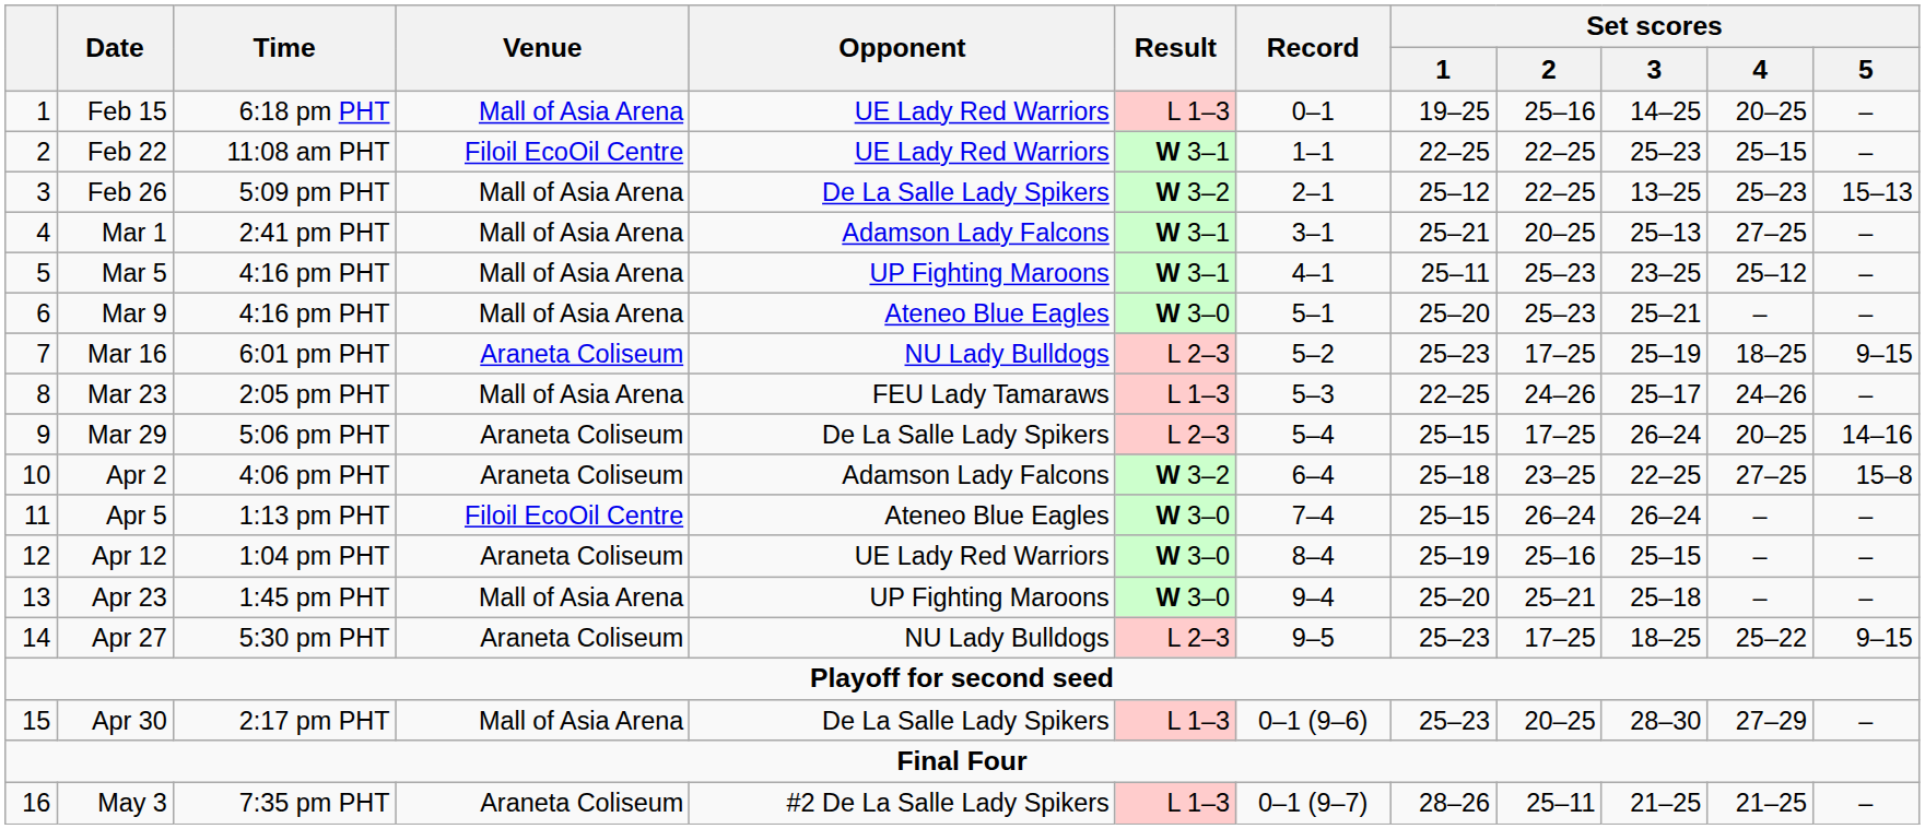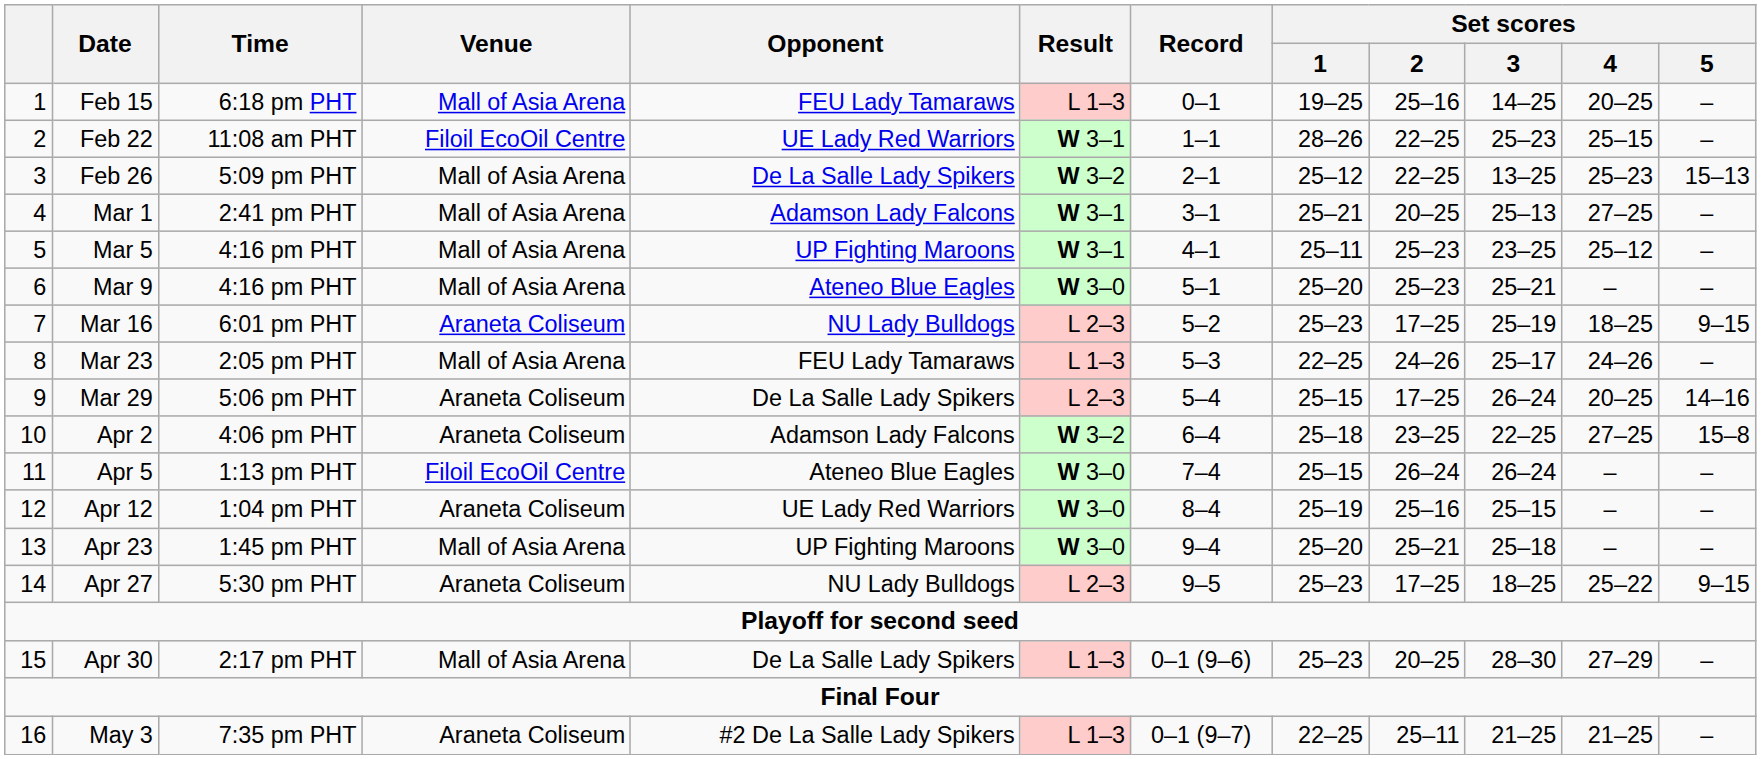Feb 15 | Opponent: UE Lady Red Warriors -> FEU Lady Tamaraws
Feb 22 | Set scores / 1: 22–25 -> 28–26
May 3 | Set scores / 1: 28–26 -> 22–25
